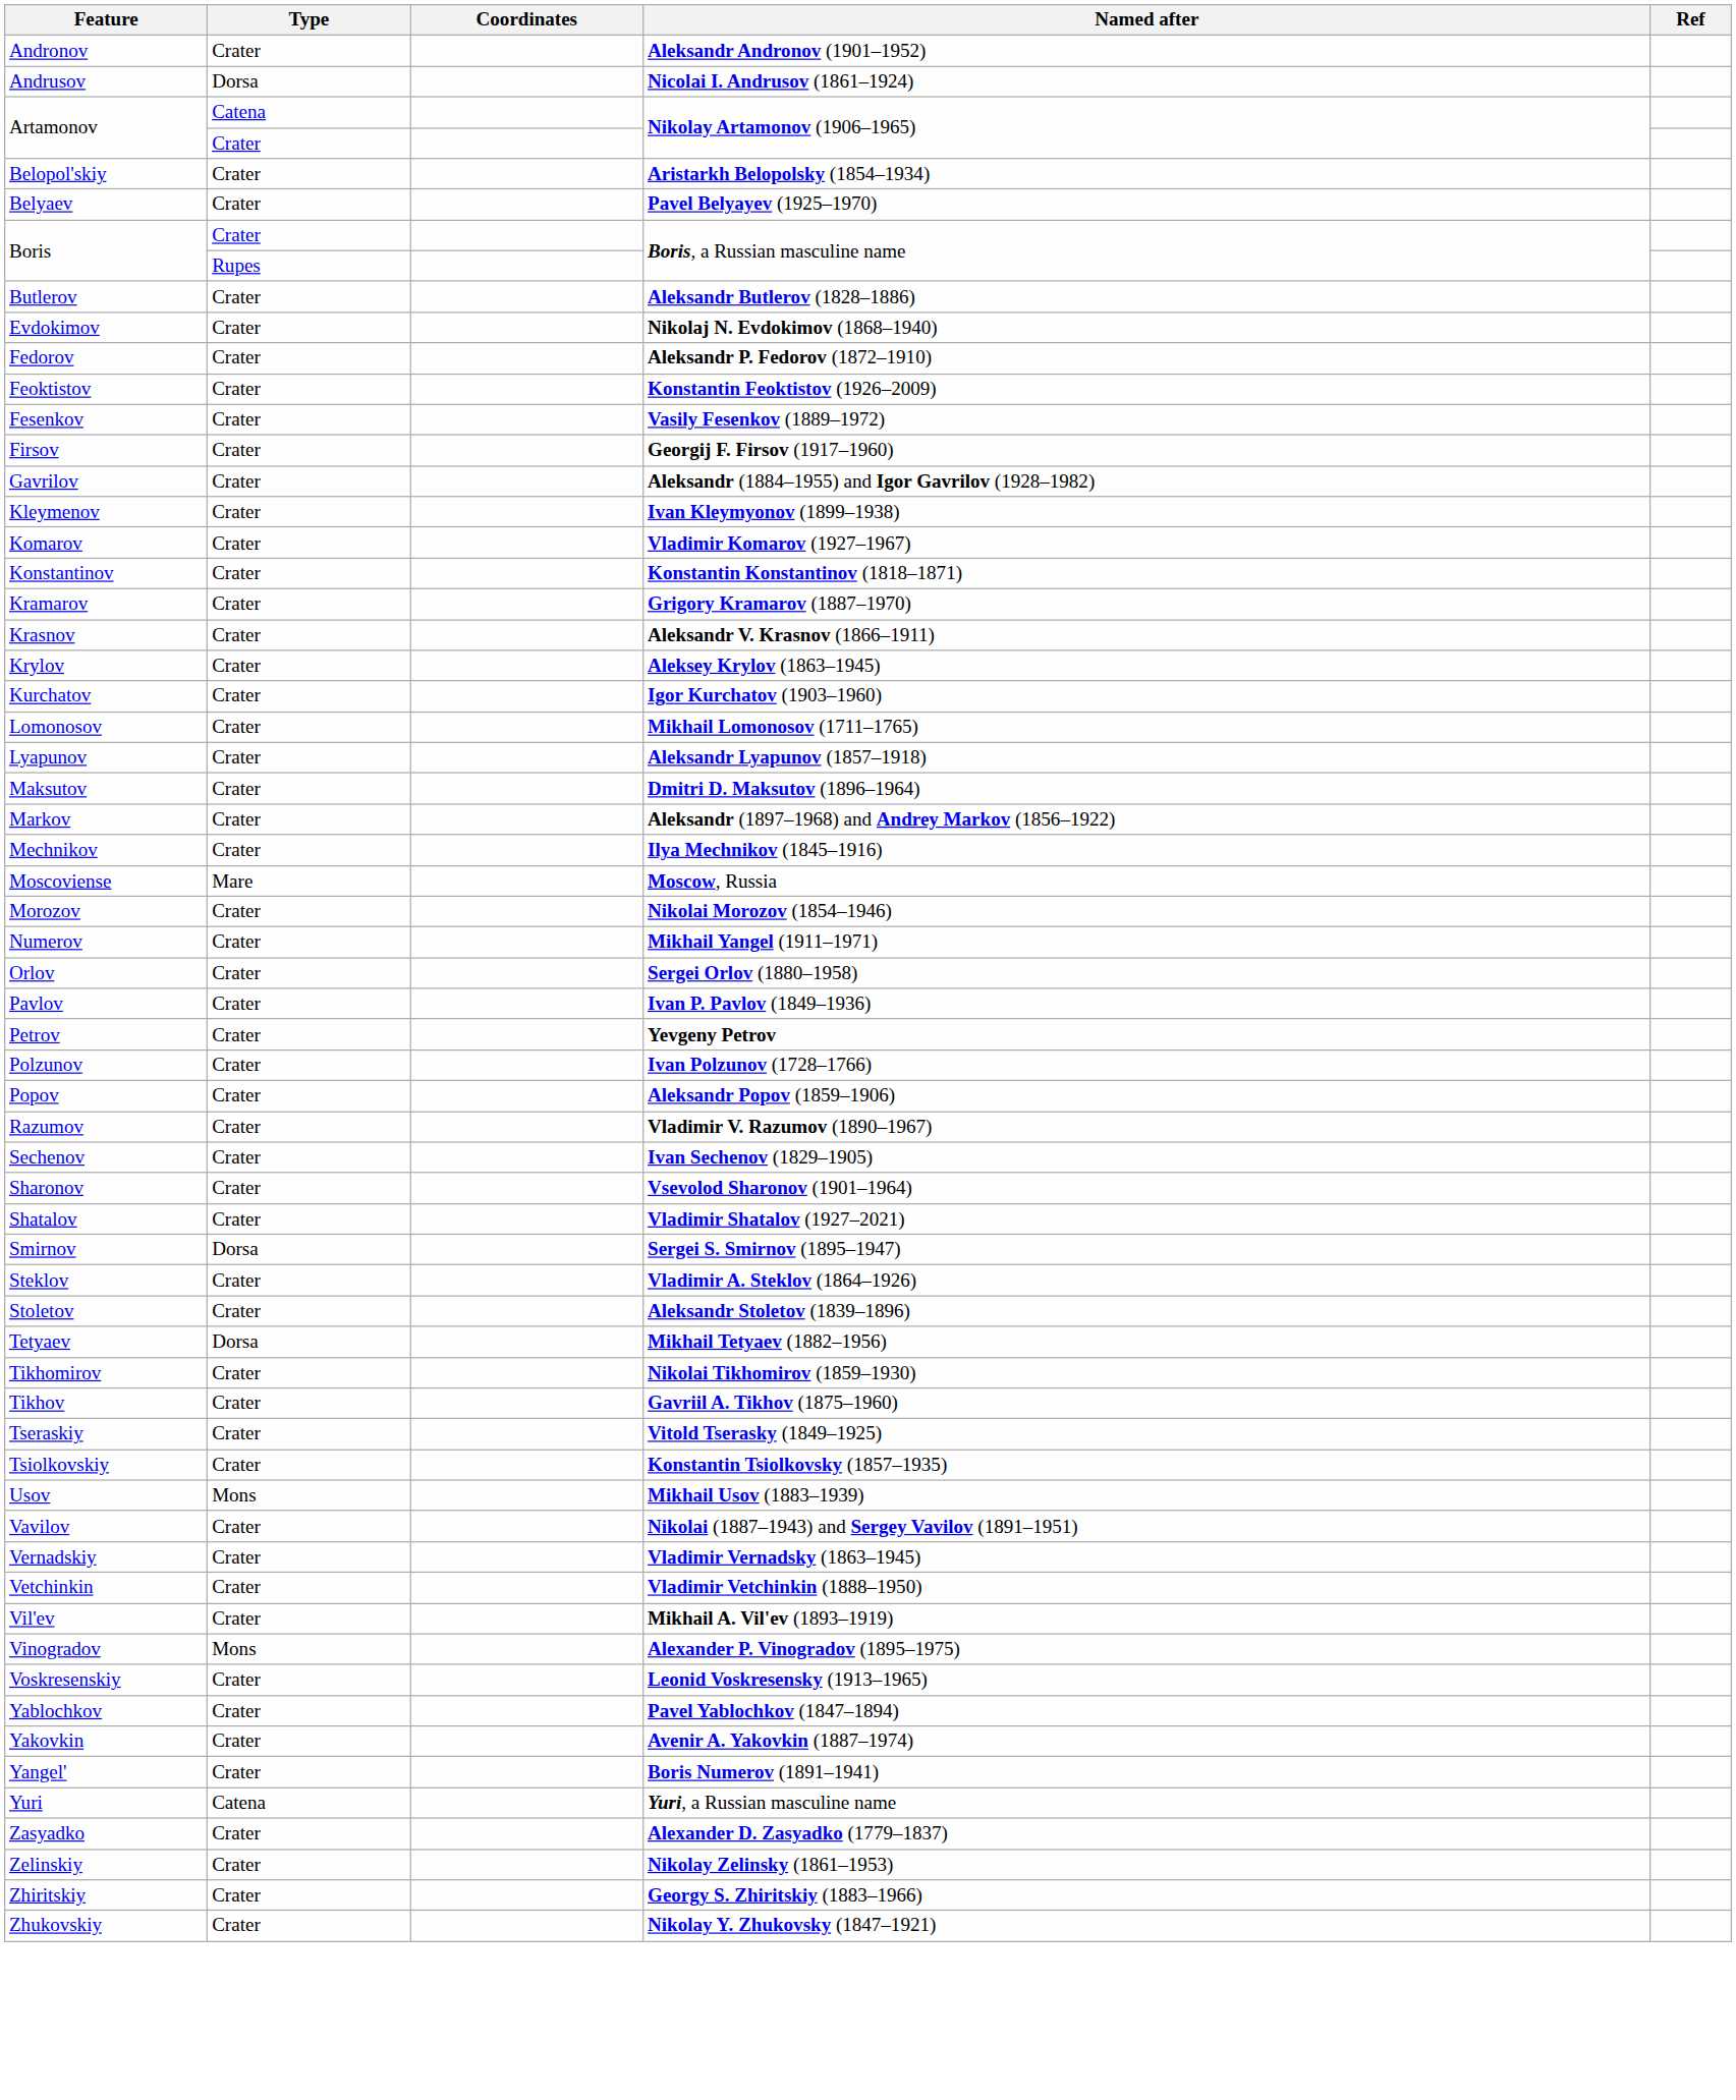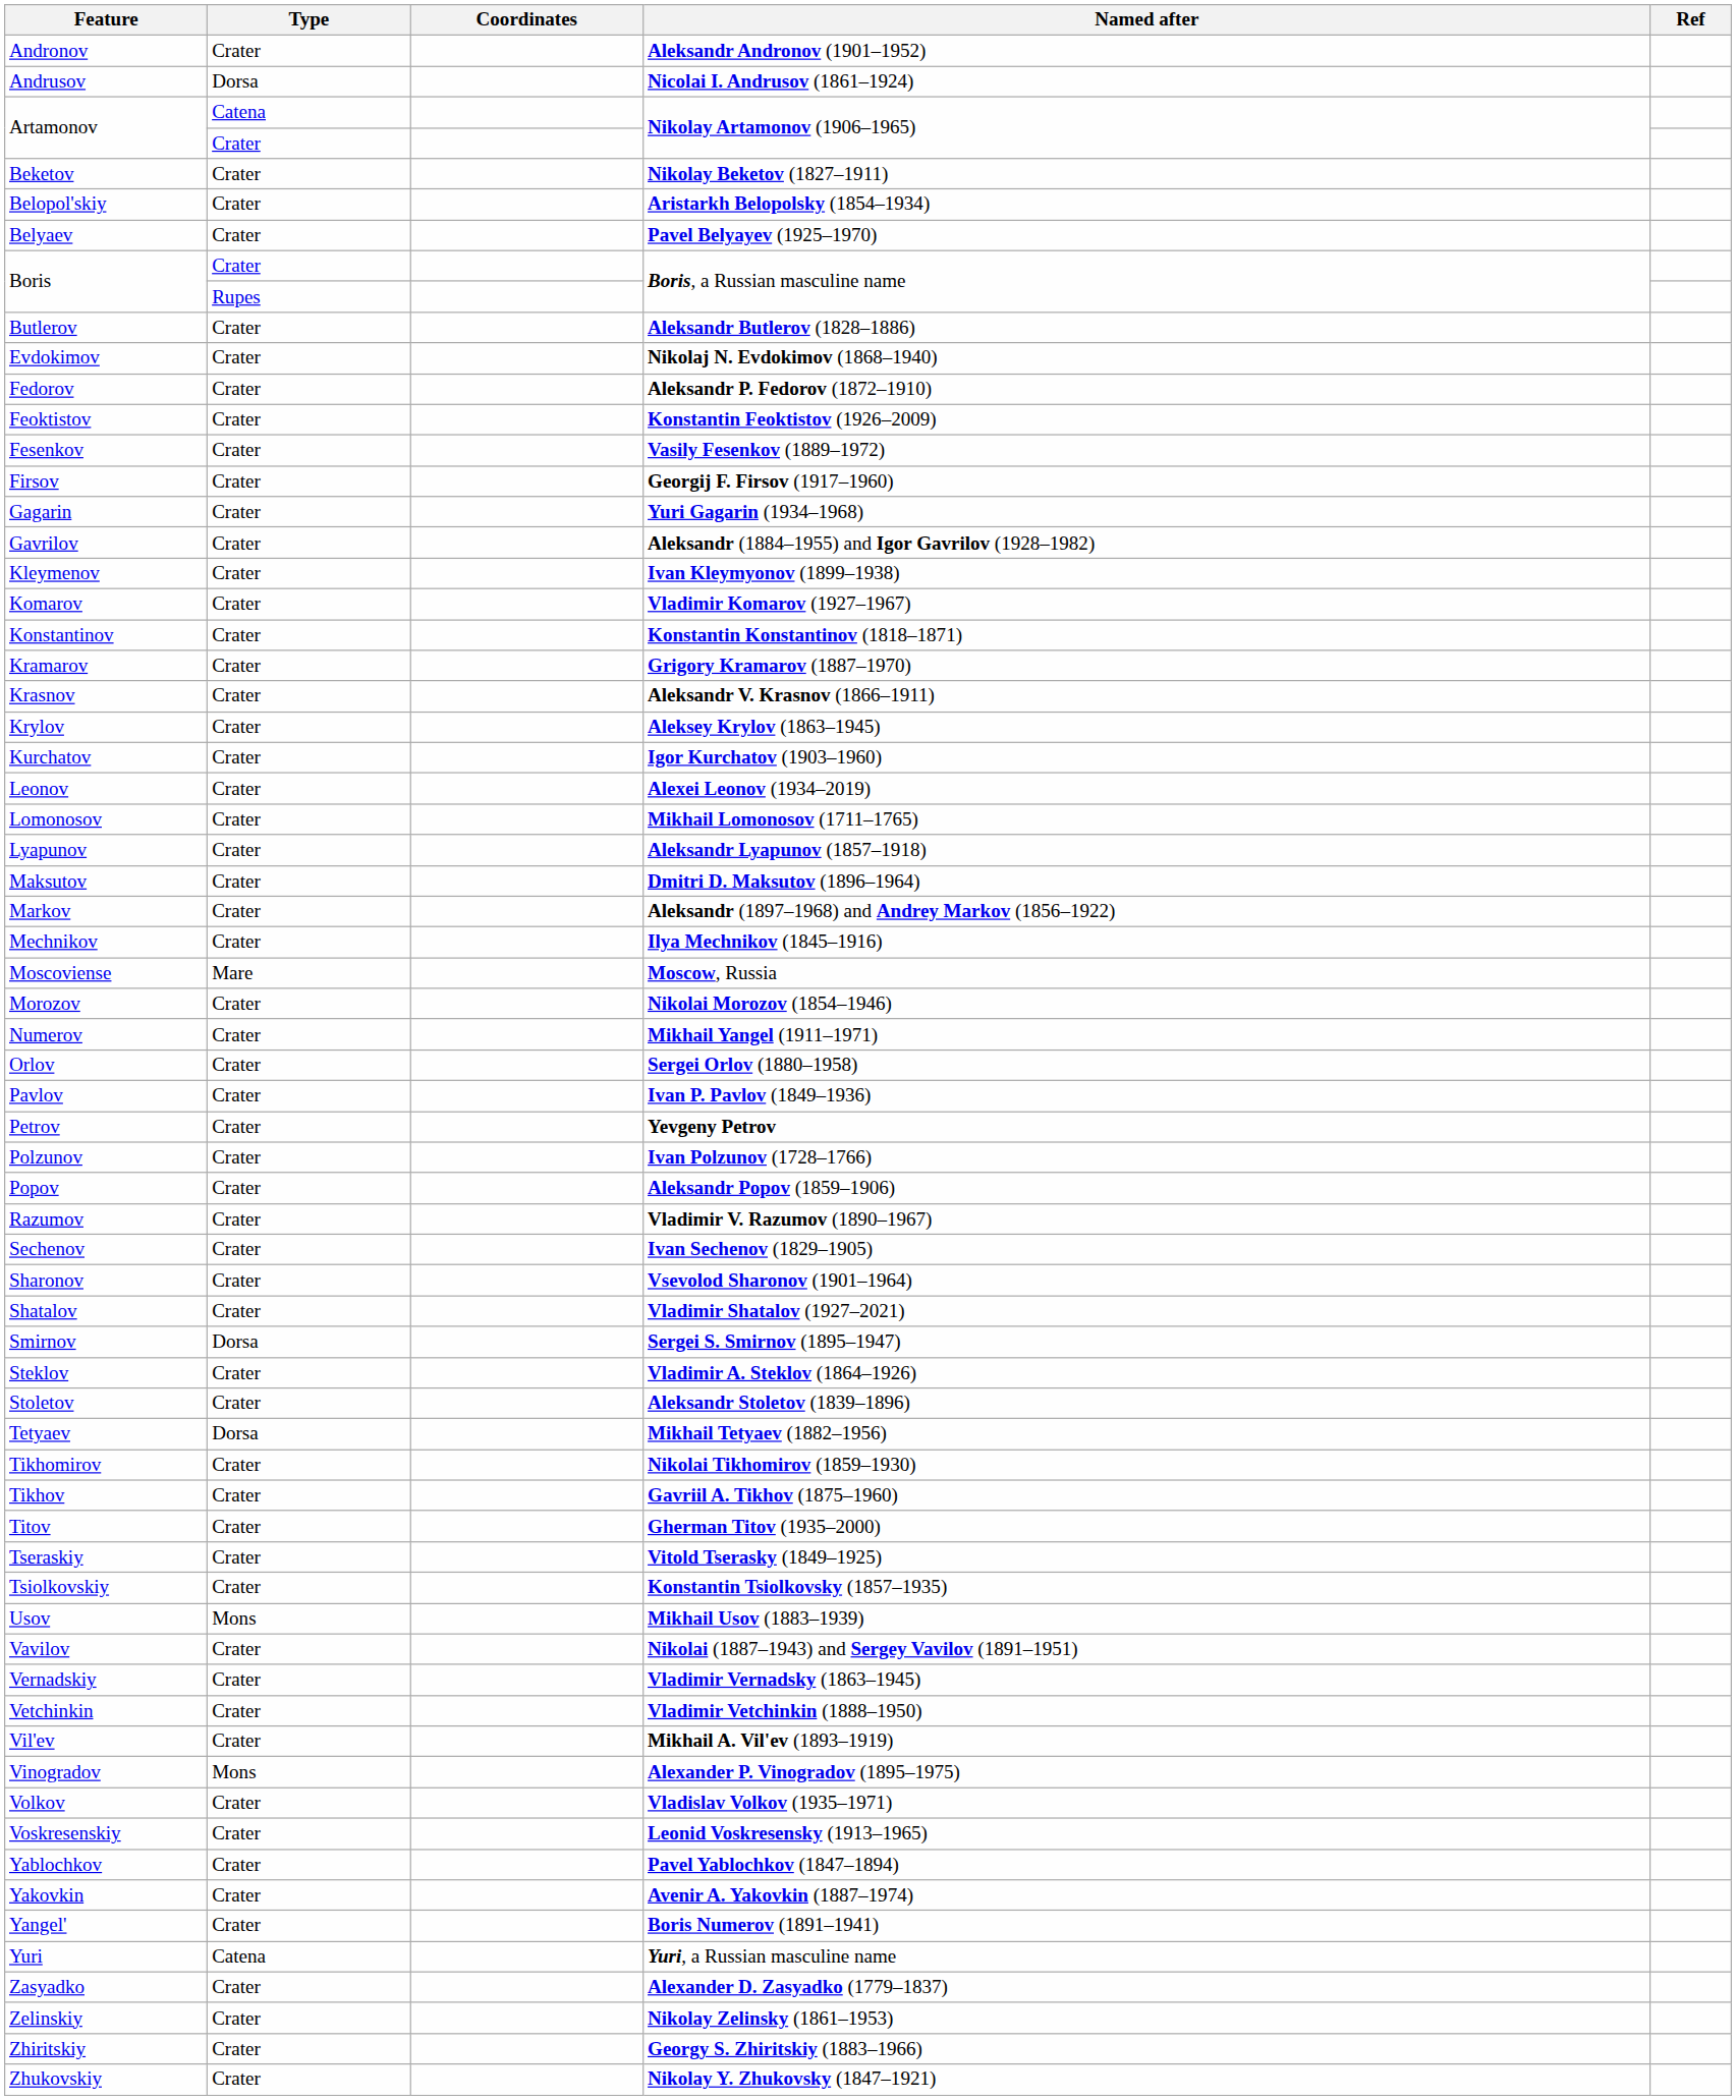+ row: Beketov | Crater | Nikolay Beketov (1827–1911)
+ row: Gagarin | Crater | Yuri Gagarin (1934–1968)
+ row: Leonov | Crater | Alexei Leonov (1934–2019)
+ row: Titov | Crater | Gherman Titov (1935–2000)
+ row: Volkov | Crater | Vladislav Volkov (1935–1971)
